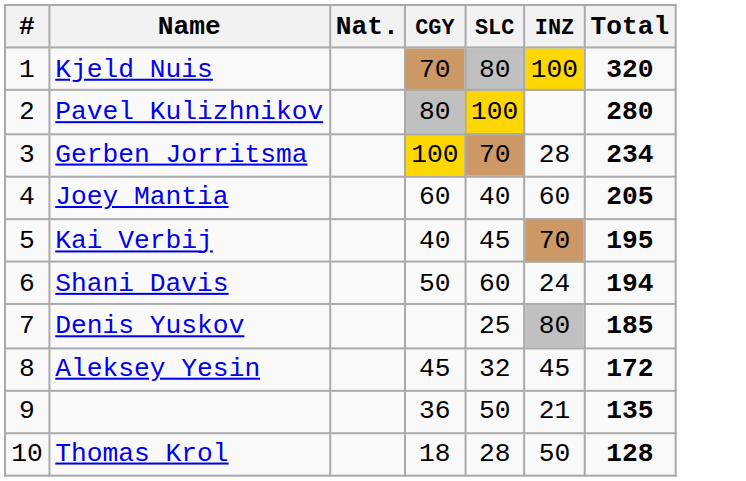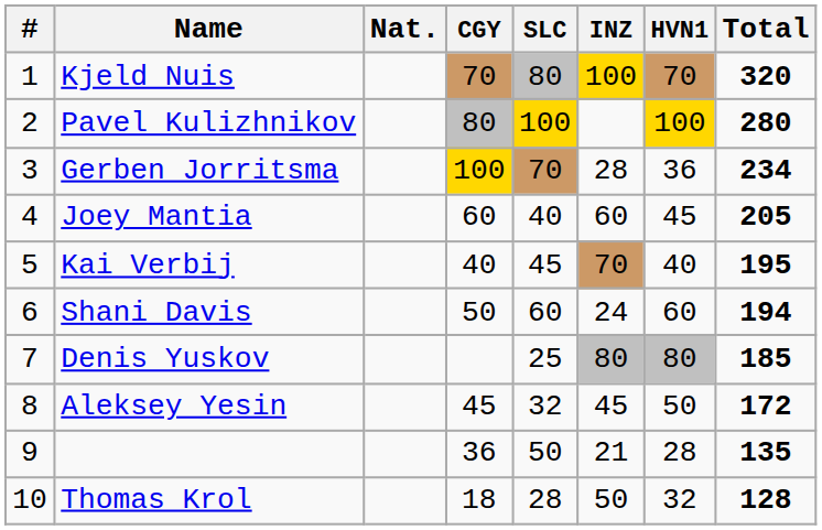+ column: HVN1 | 70 | 100 | 36 | 45 | 40 | 60 | 80 | 50 | 28 | 32
